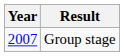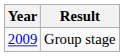Group stage | Year: 2007 -> 2009
